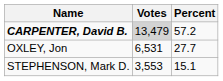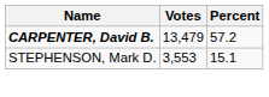CARPENTER, David B. | Votes: lightgrey background -> no background
- row: OXLEY, Jon | 6,531 | 27.7
